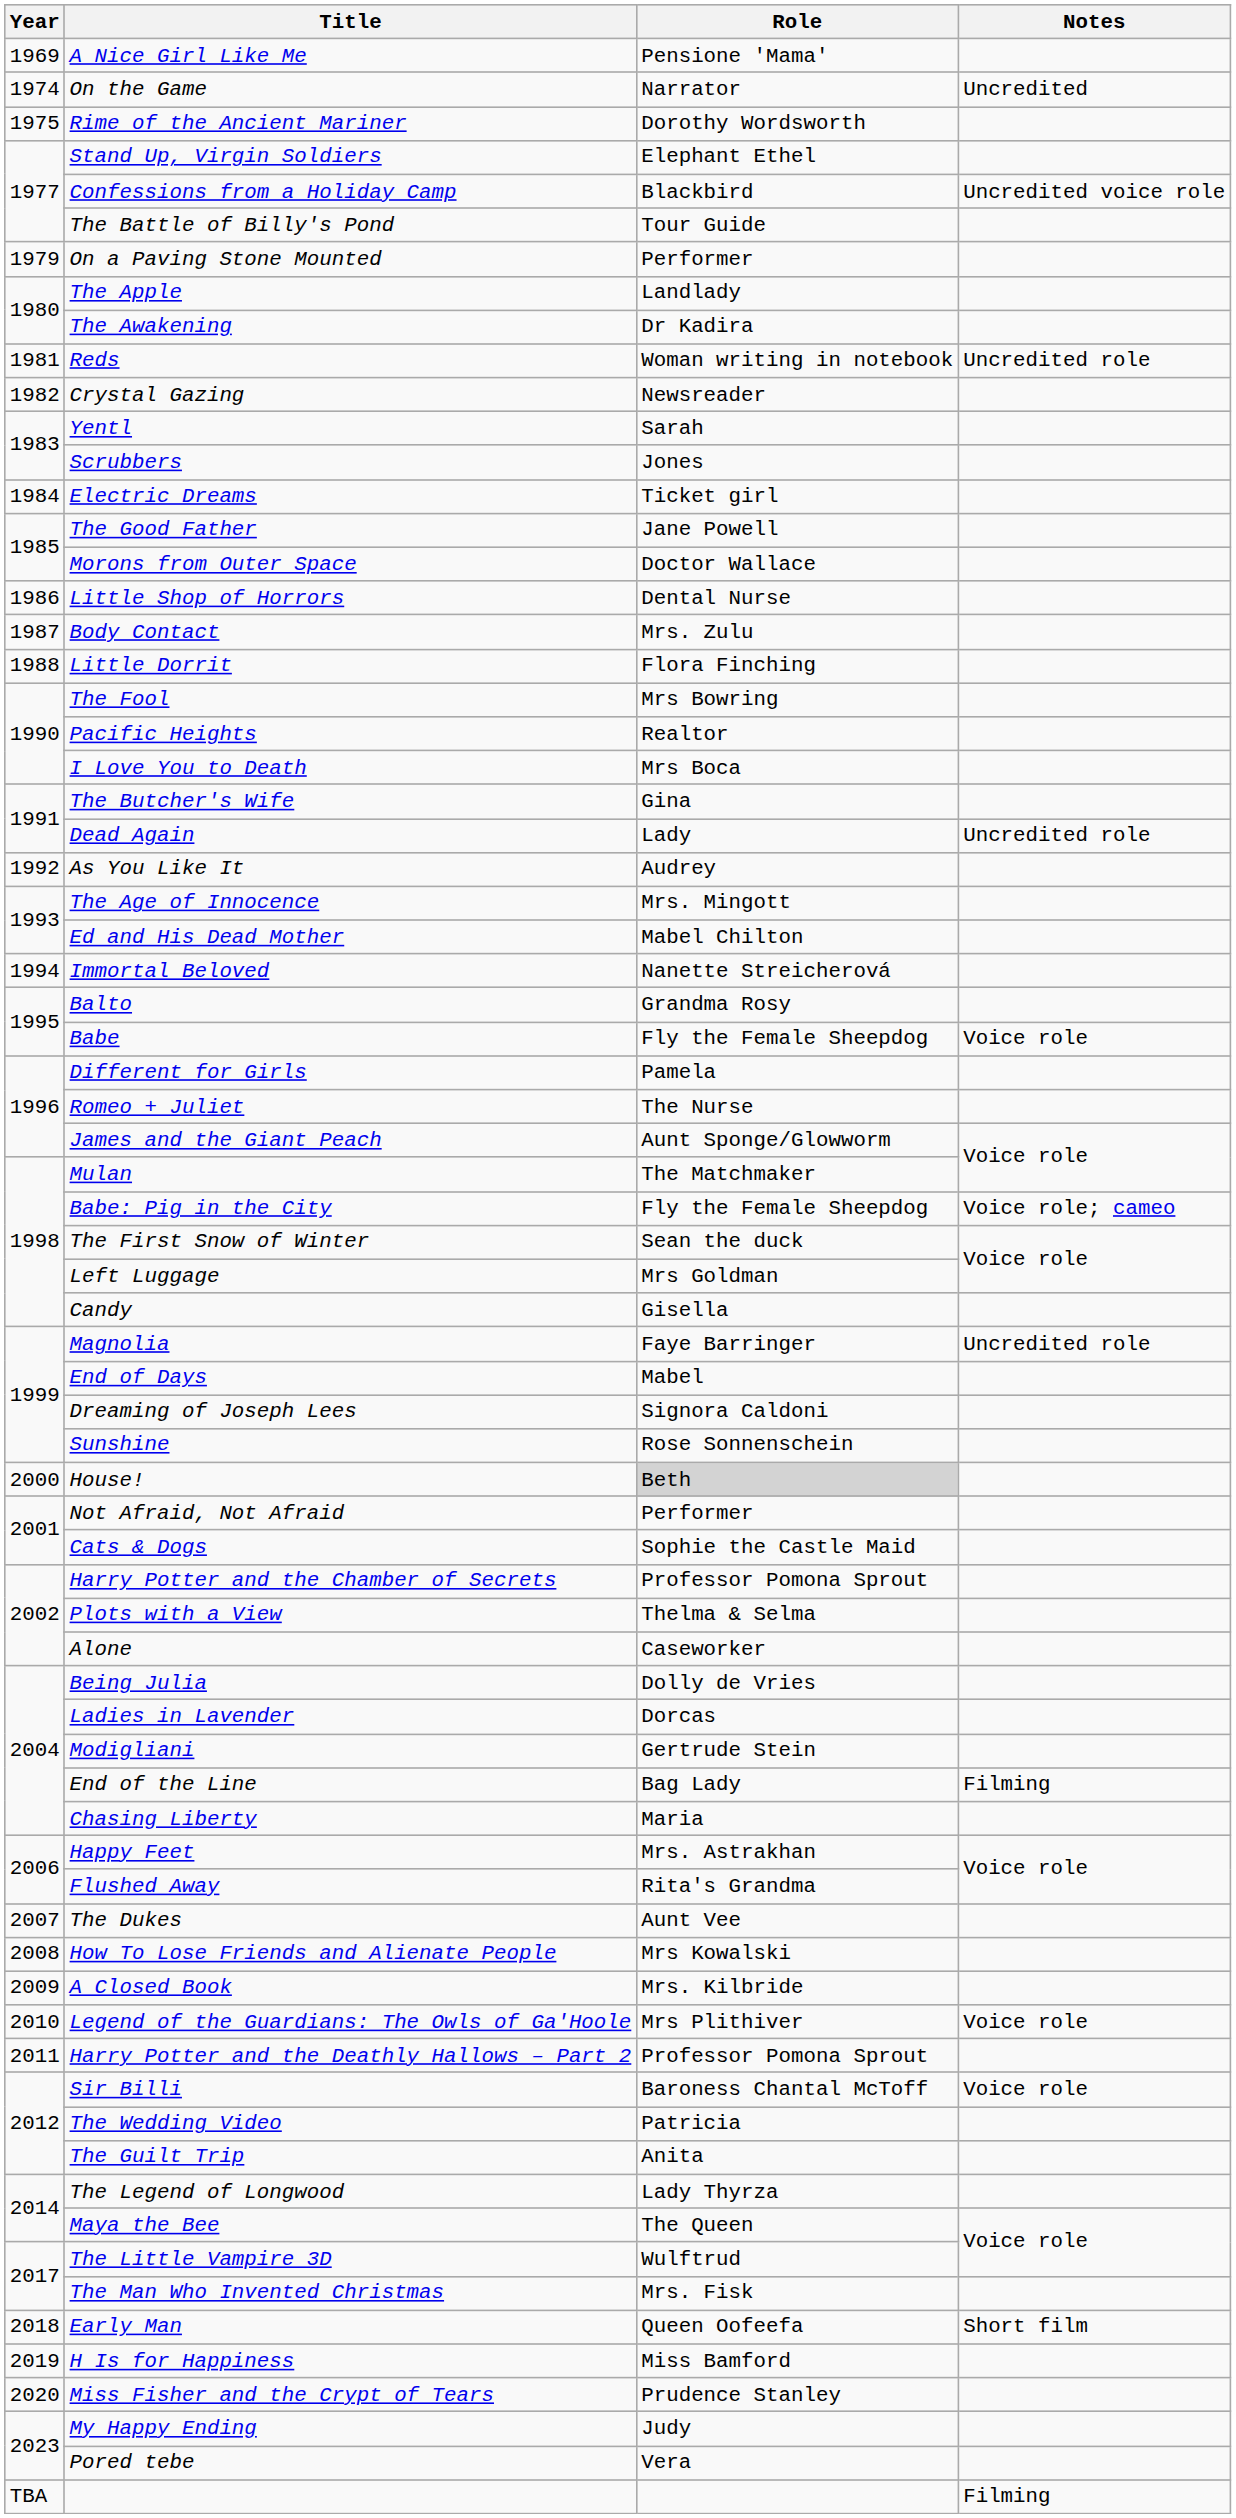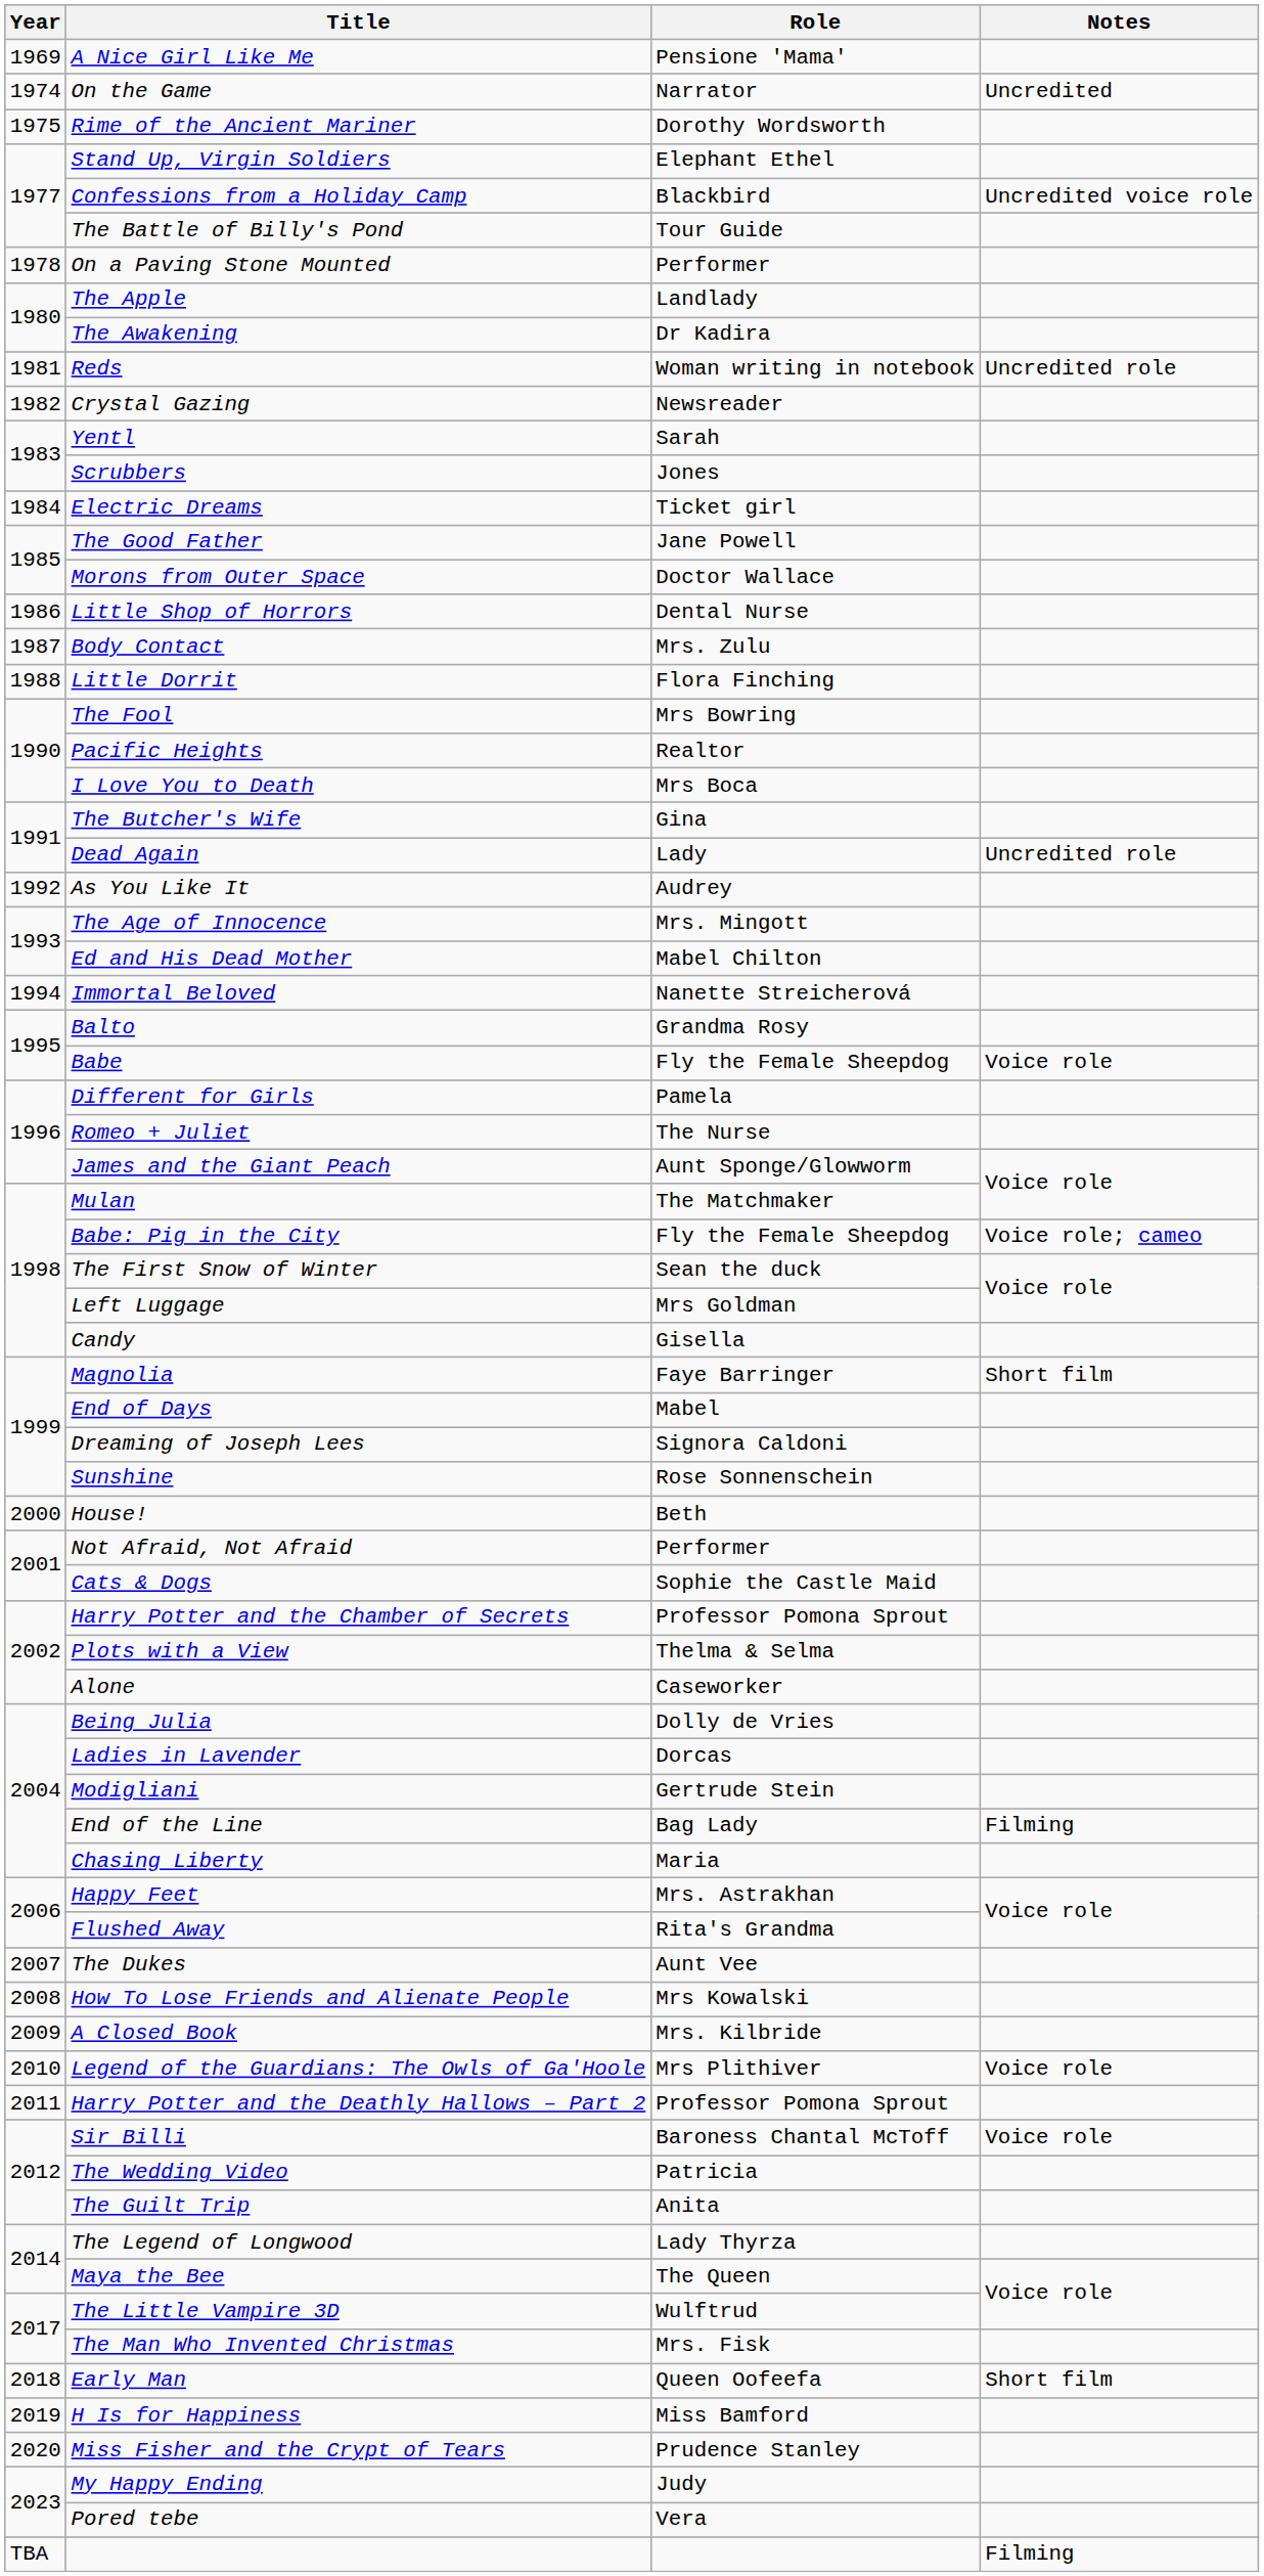On a Paving Stone Mounted | Year: 1979 -> 1978
Magnolia | Notes: Uncredited role -> Short film
House! | Role: lightgrey background -> no background
